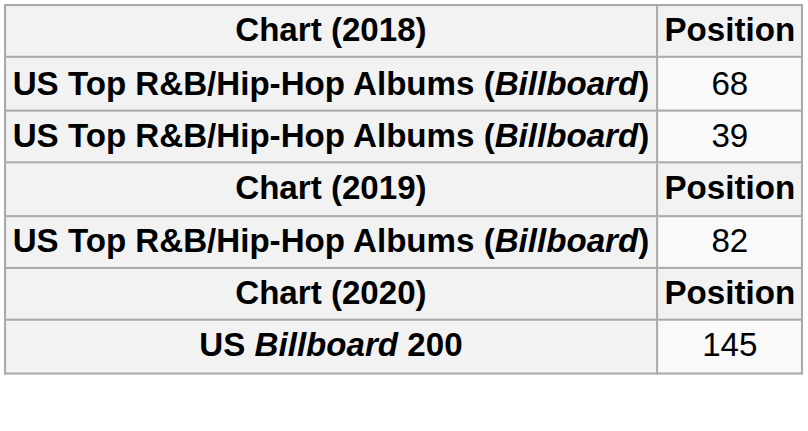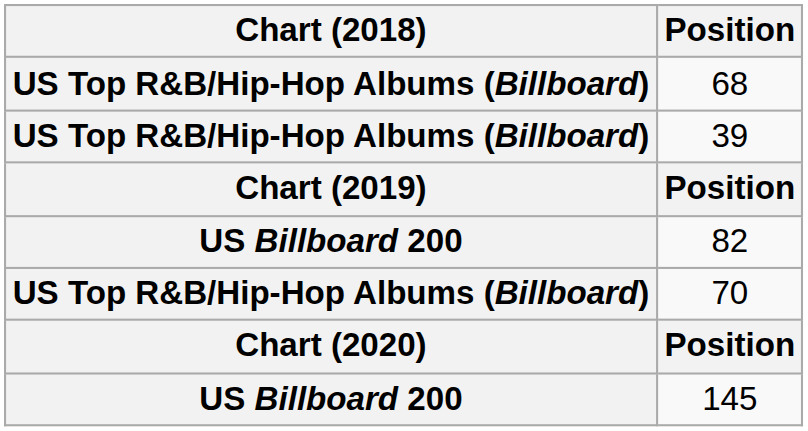82 | Chart (2018): US Top R&B/Hip-Hop Albums (Billboard) -> US Billboard 200
+ row: US Top R&B/Hip-Hop Albums (Billboard) | 70
